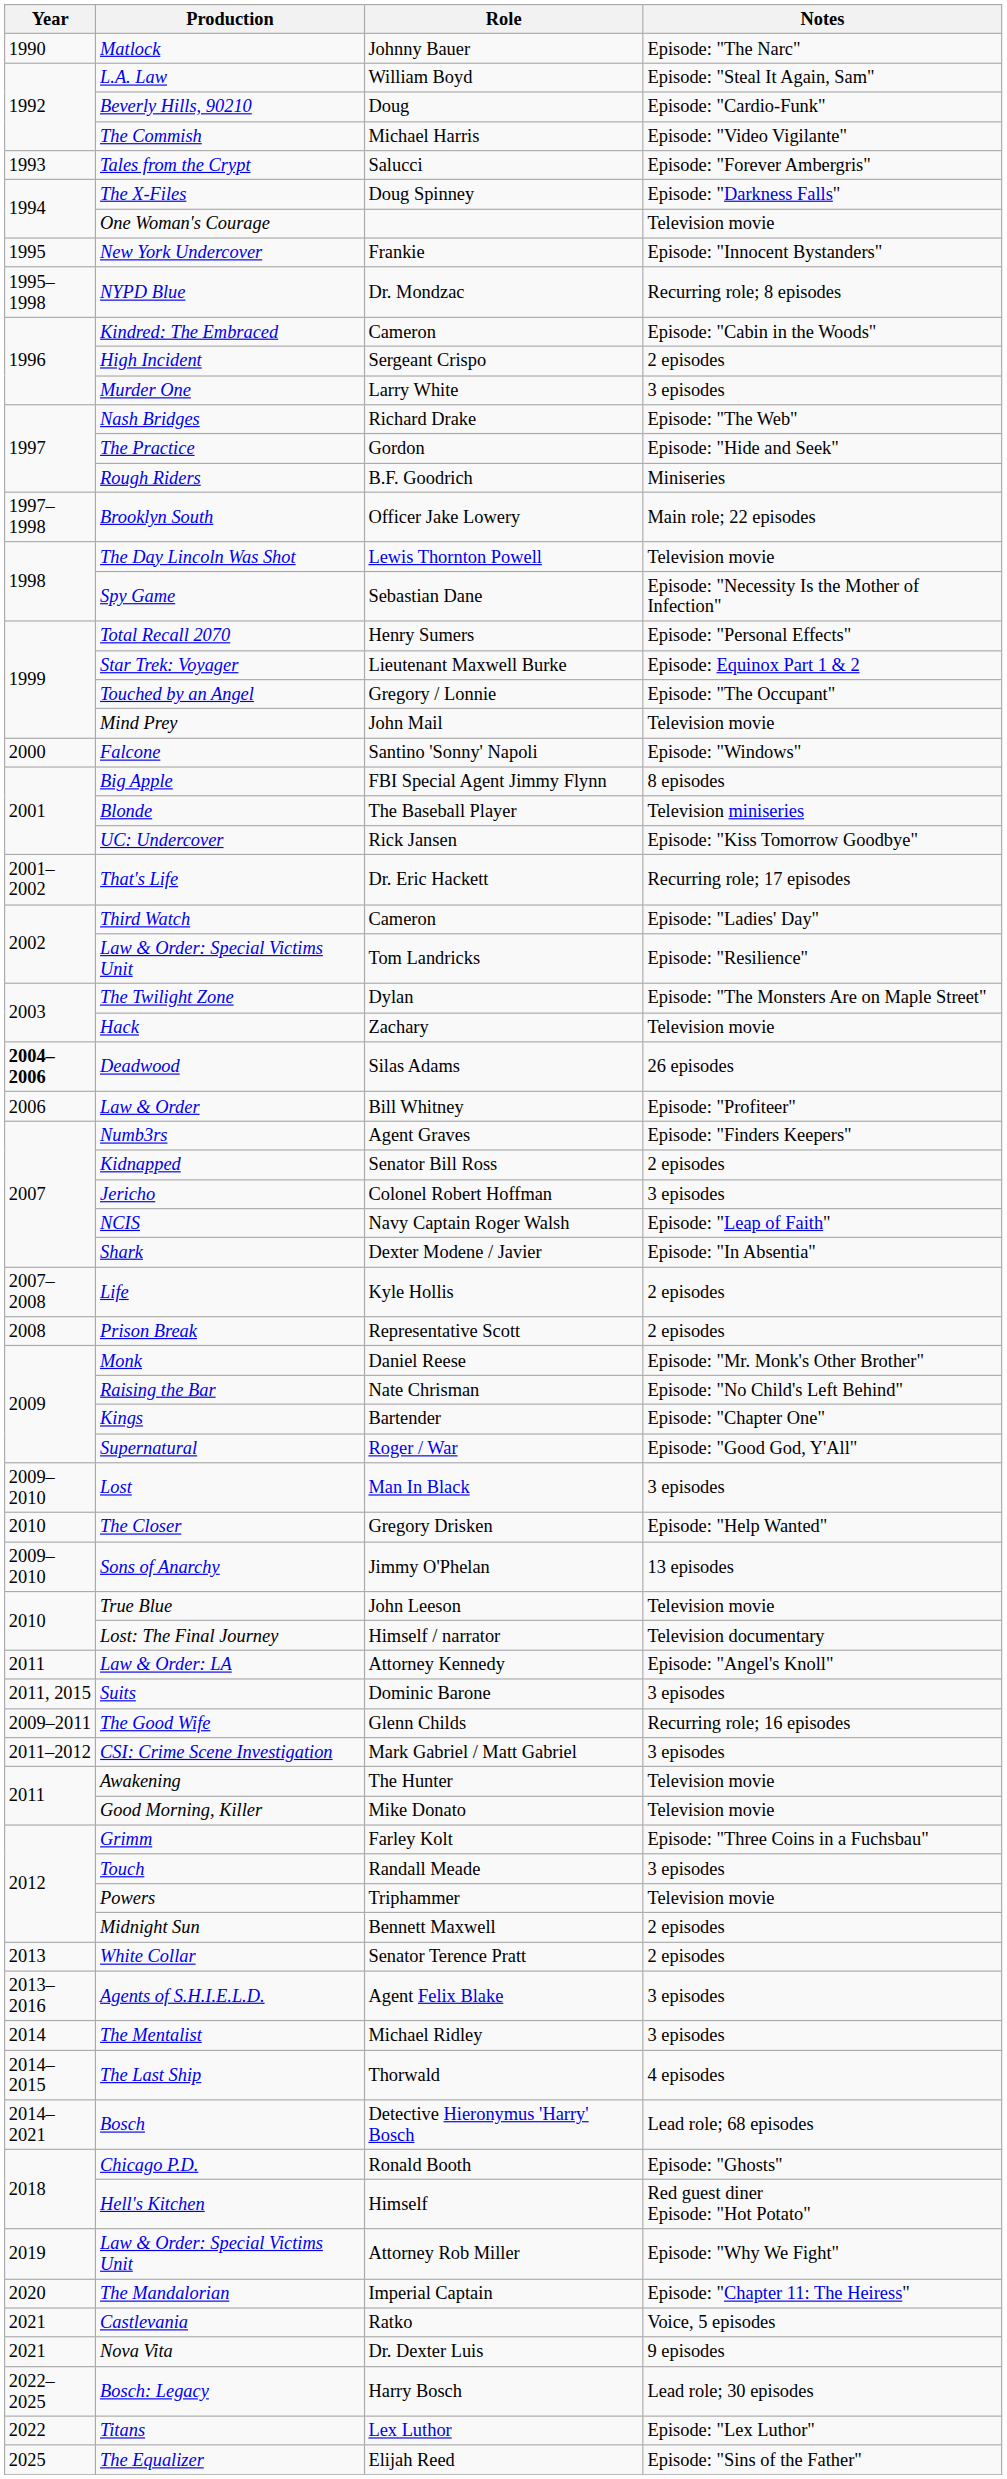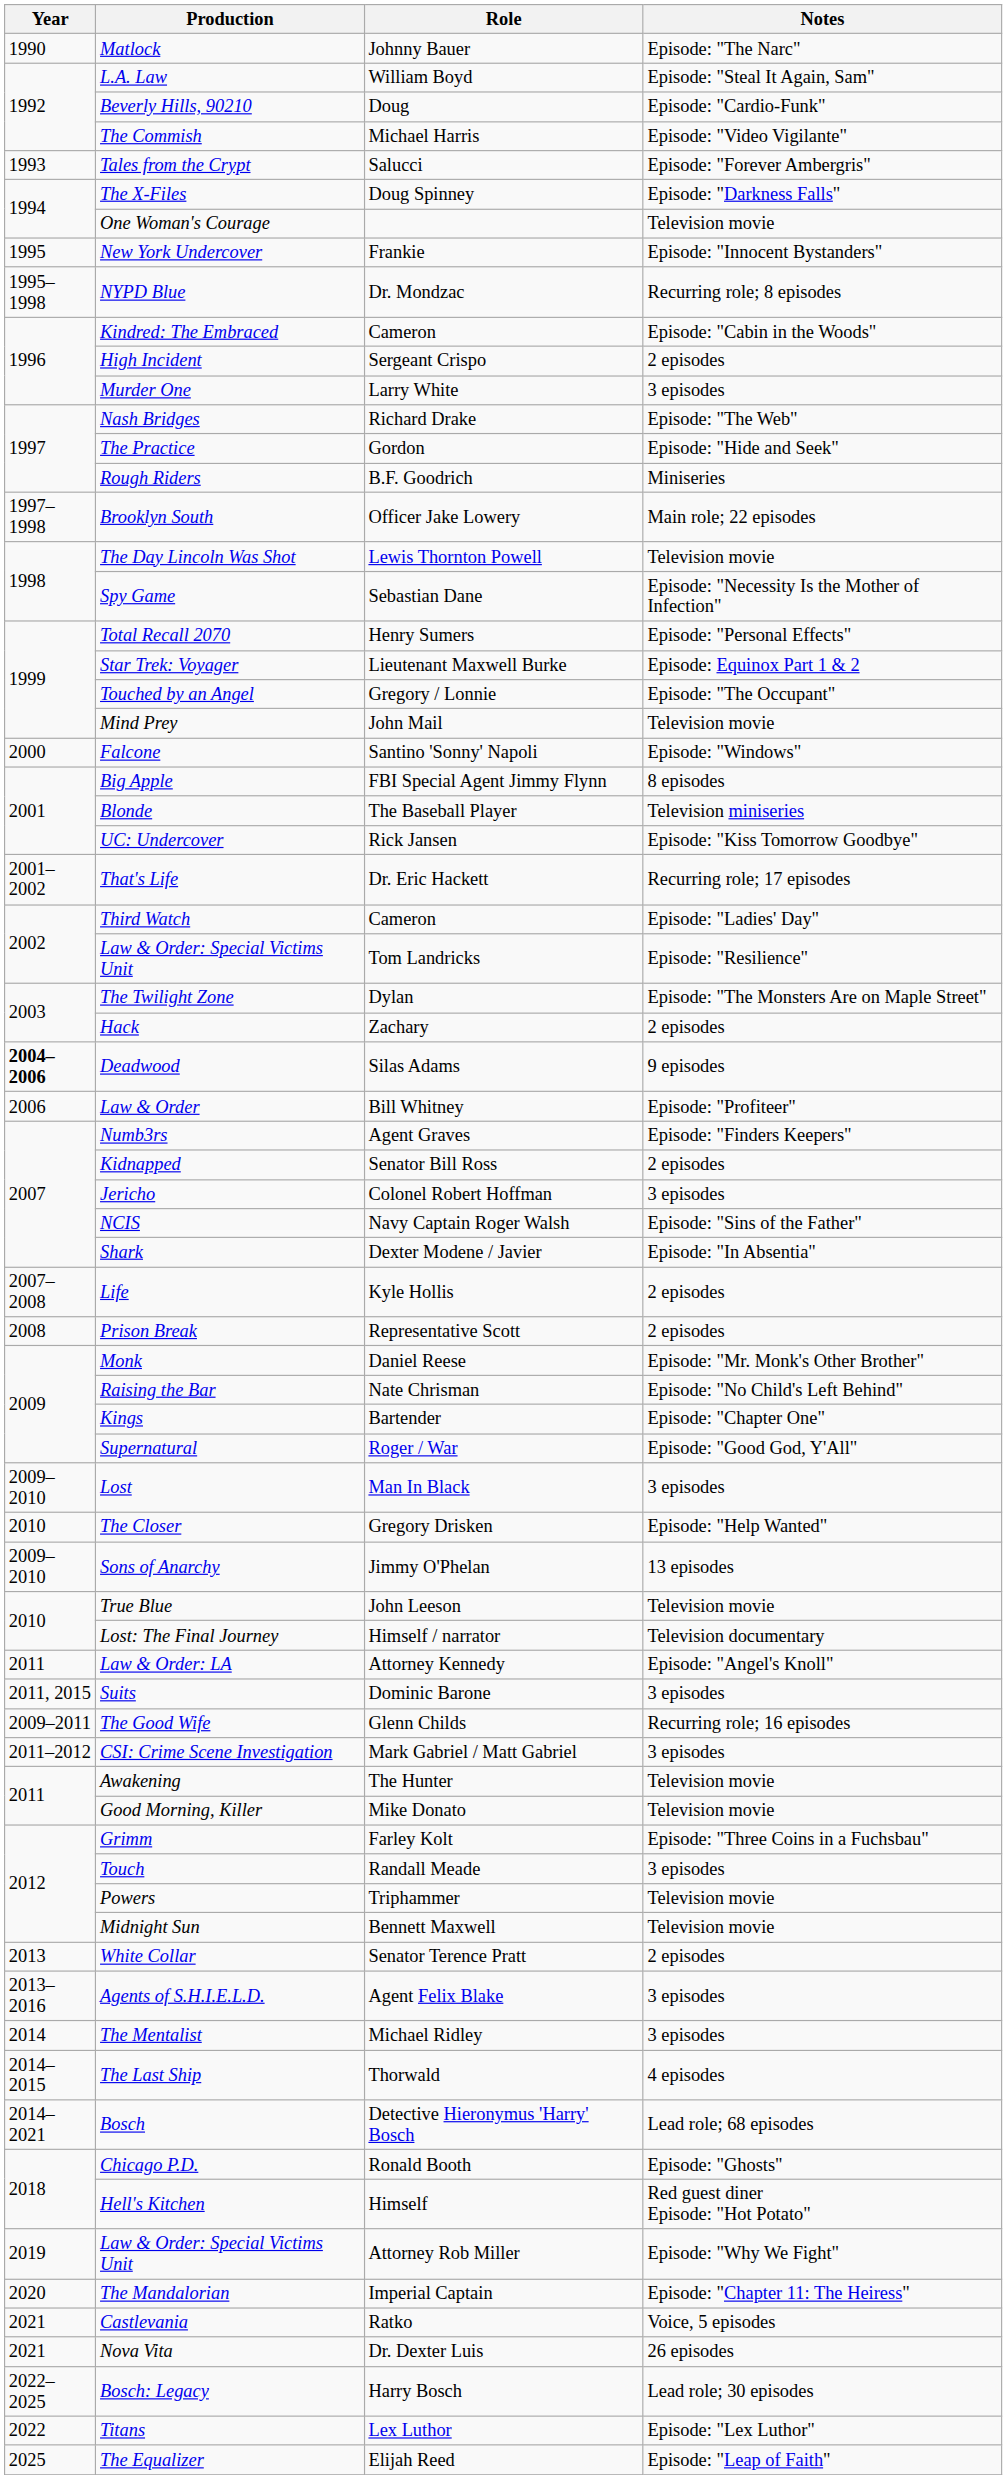Hack | Notes: Television movie -> 2 episodes
Deadwood | Notes: 26 episodes -> 9 episodes
NCIS | Notes: Episode: "Leap of Faith" -> Episode: "Sins of the Father"
Midnight Sun | Notes: 2 episodes -> Television movie
Nova Vita | Notes: 9 episodes -> 26 episodes
The Equalizer | Notes: Episode: "Sins of the Father" -> Episode: "Leap of Faith"
